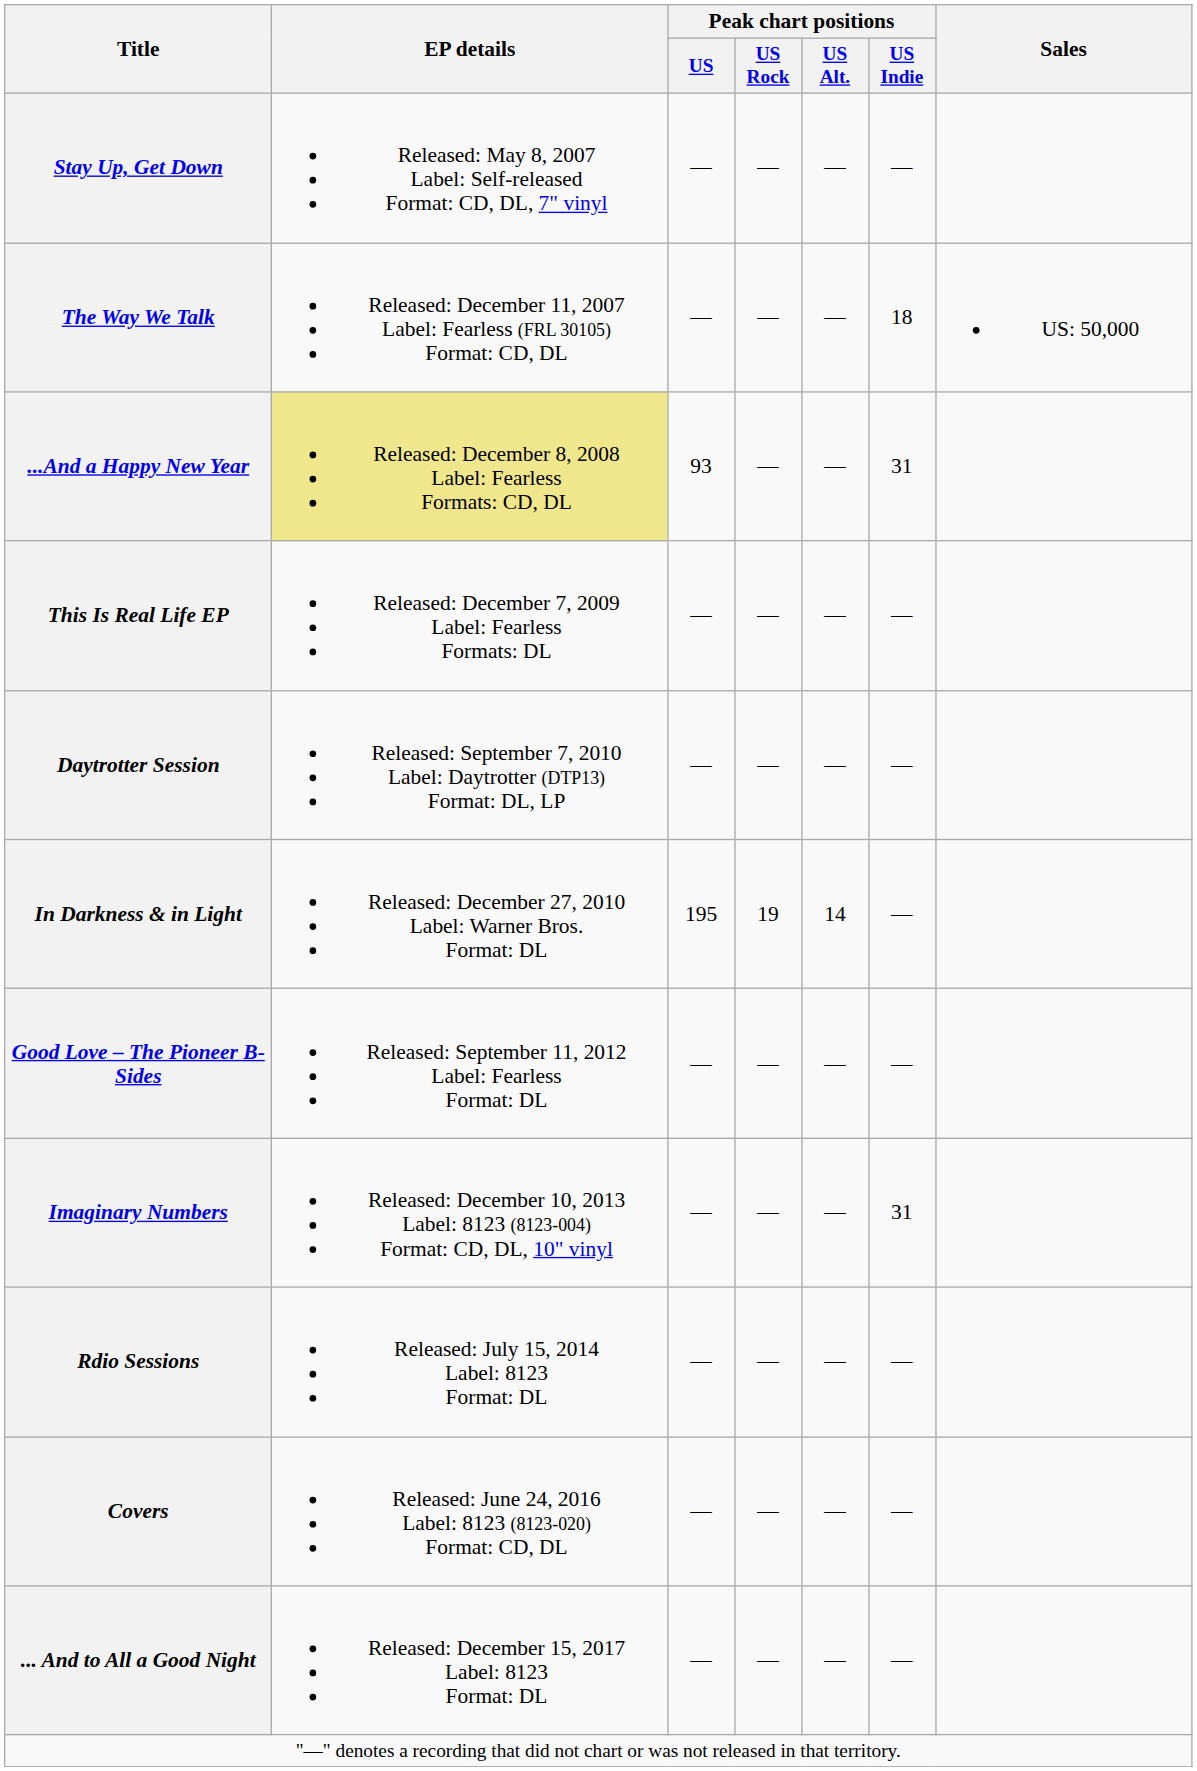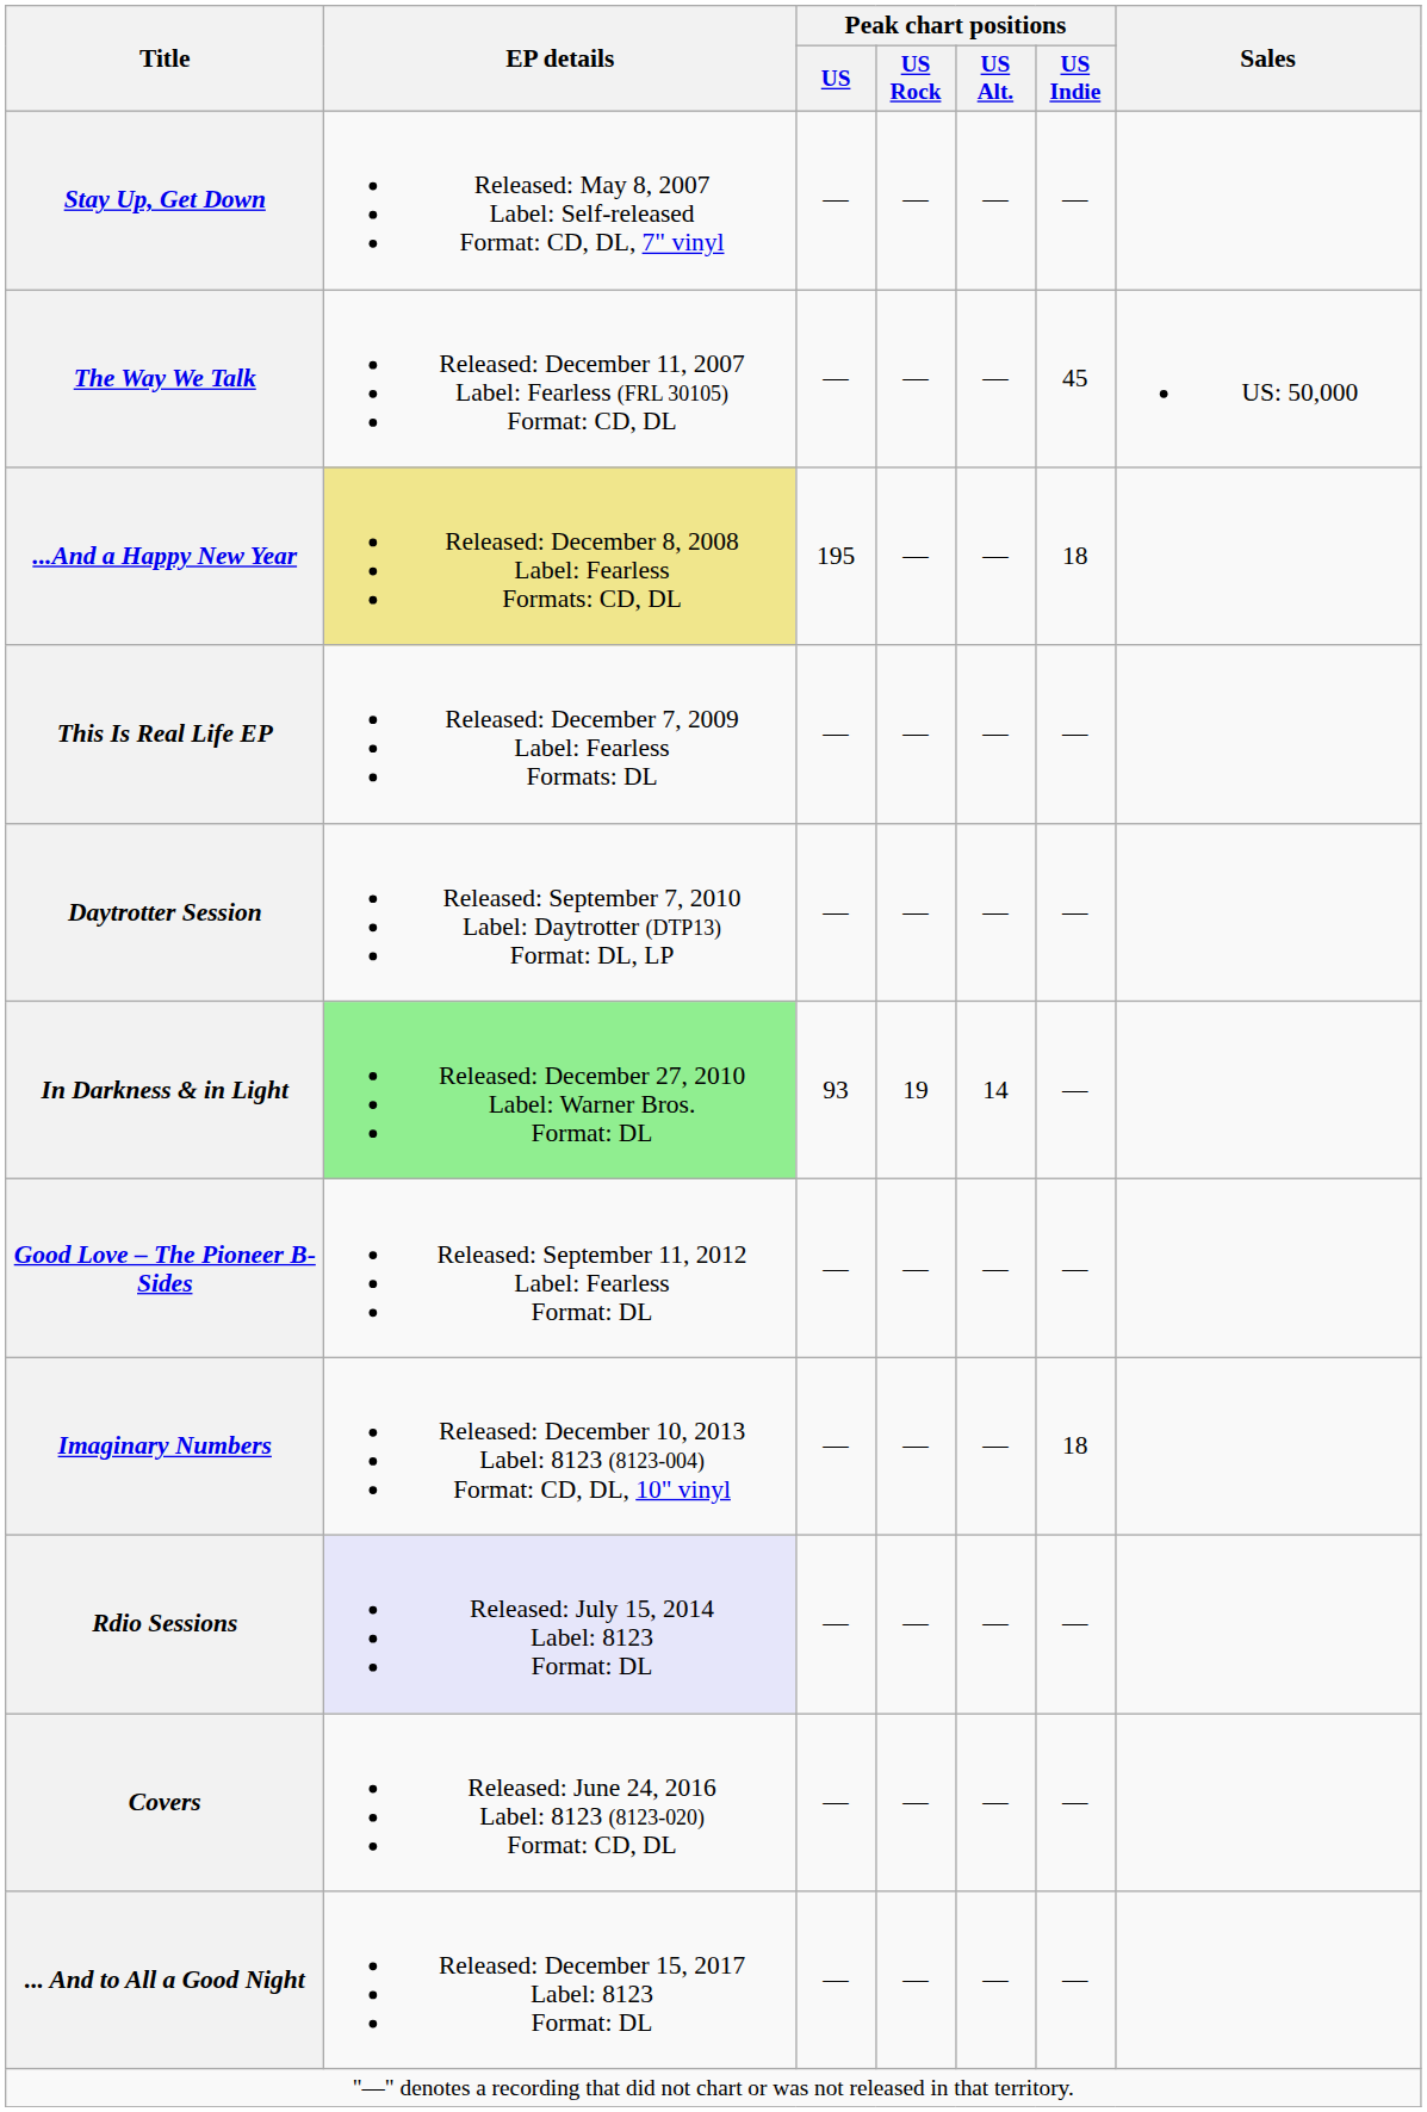The Way We Talk | Peak chart positions / US Indie: 18 -> 45
...And a Happy New Year | Peak chart positions / US: 93 -> 195
...And a Happy New Year | Peak chart positions / US Indie: 31 -> 18
In Darkness & in Light | EP details: no background -> lightgreen background
In Darkness & in Light | Peak chart positions / US: 195 -> 93
Imaginary Numbers | Peak chart positions / US Indie: 31 -> 18
Rdio Sessions | EP details: no background -> lavender background
